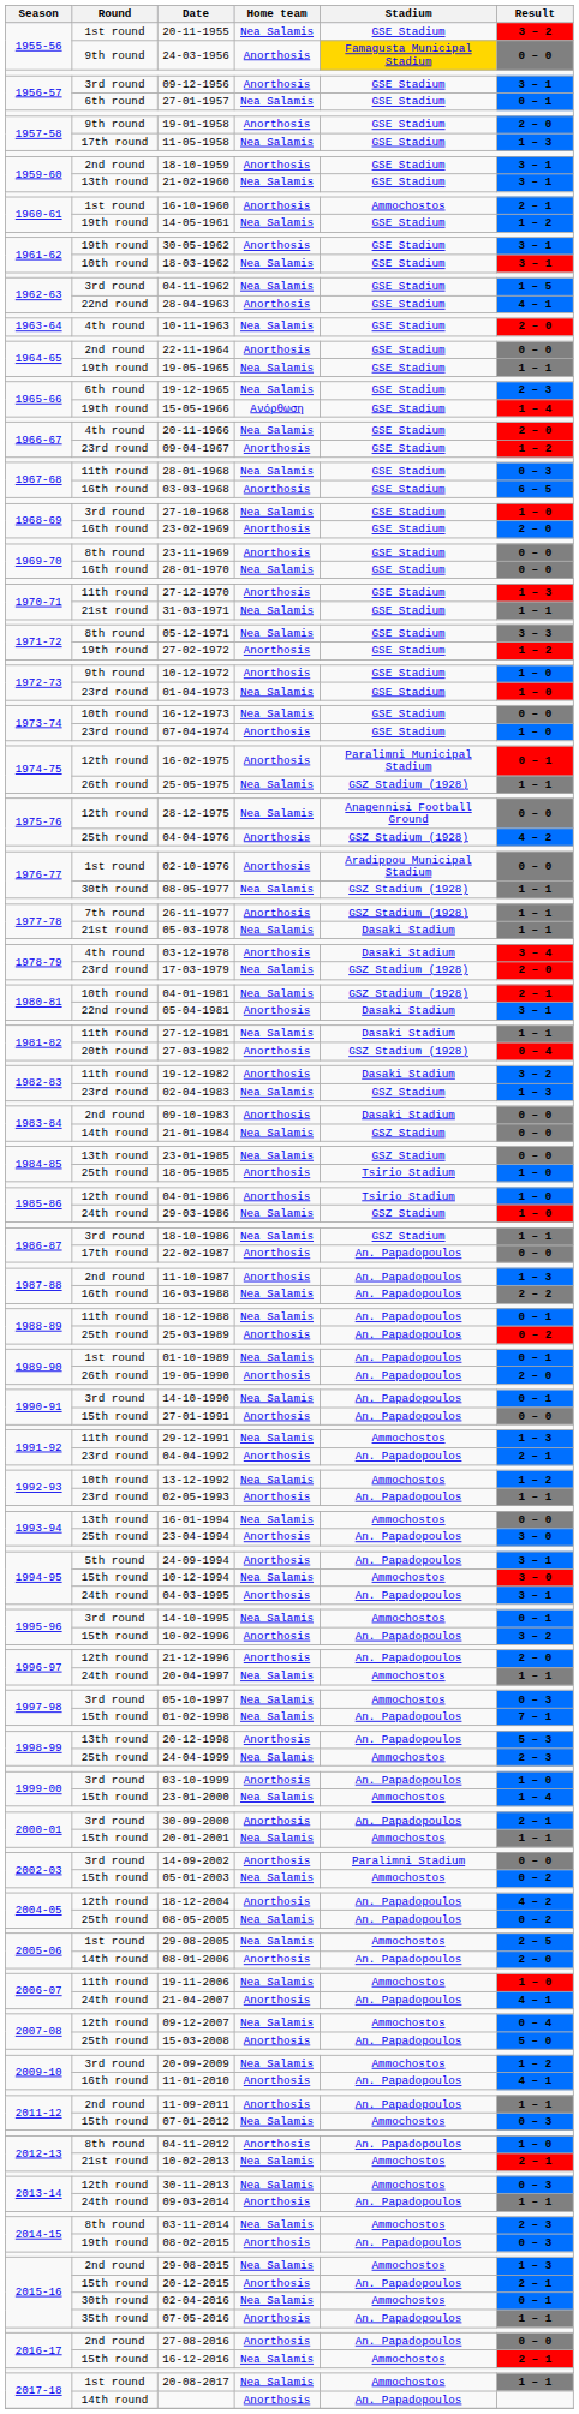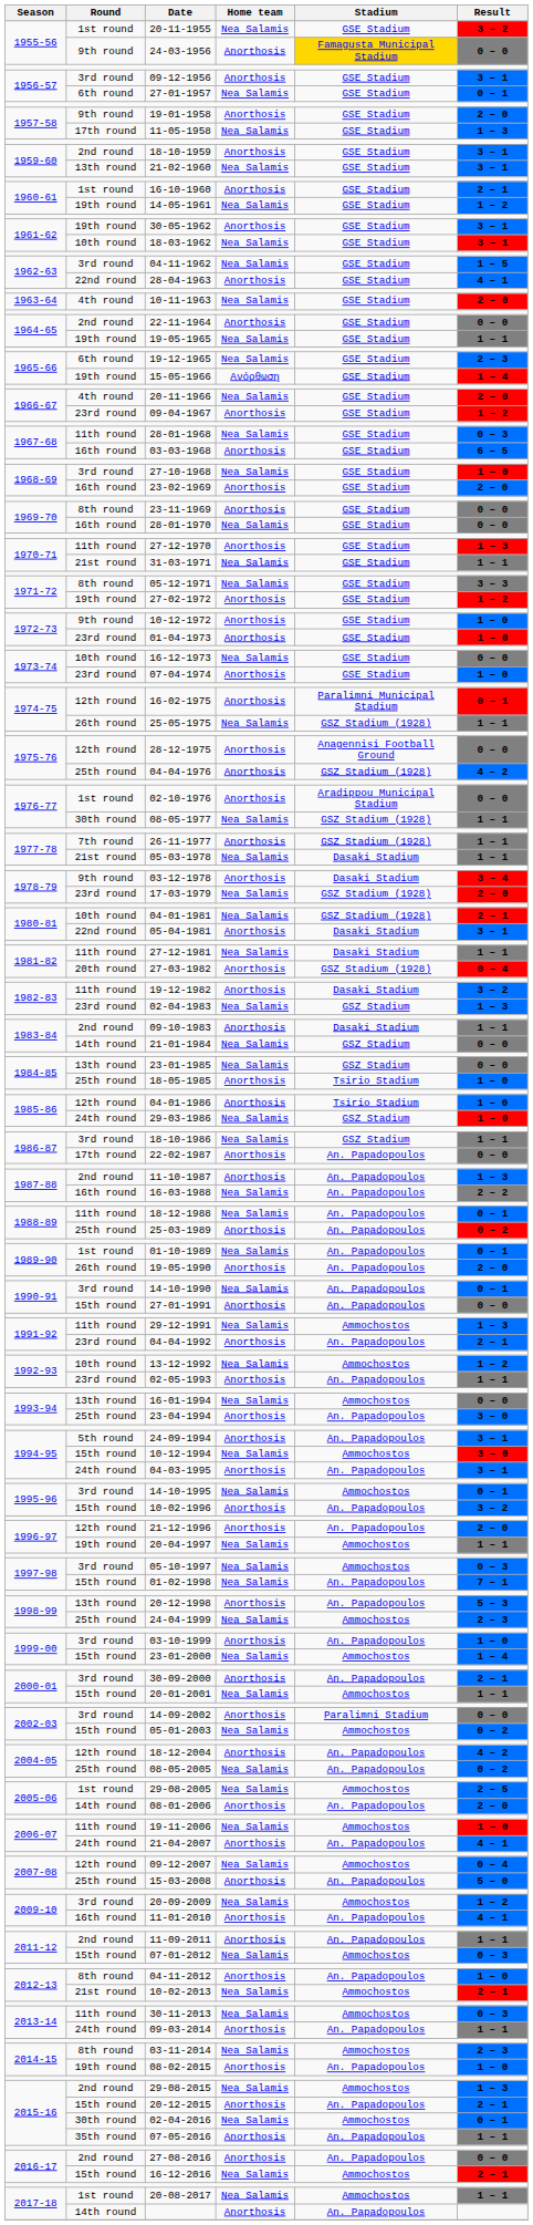16-10-1960 | Stadium: Ammochostos -> GSE Stadium
01-04-1973 | Home team: Nea Salamis -> Anorthosis
28-12-1975 | Home team: Nea Salamis -> Anorthosis
03-12-1978 | Round: 4th round -> 9th round
09-10-1983 | Result: 0 – 0 -> 1 – 1
20-04-1997 | Round: 24th round -> 19th round
30-11-2013 | Round: 12th round -> 11th round
08-02-2015 | Result: 0 – 3 -> 1 – 0
